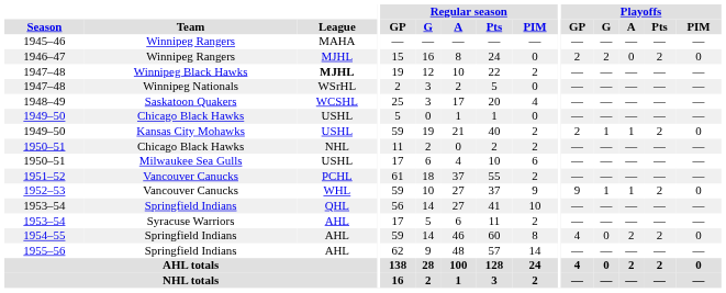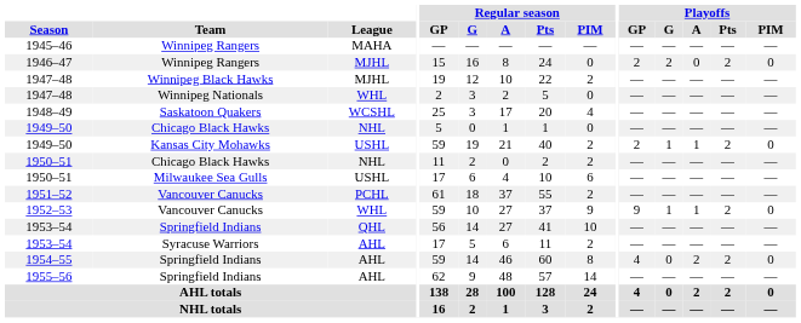1947–48 / Winnipeg Black Hawks | League: bold -> normal
1947–48 / Winnipeg Nationals | League: WSrHL -> WHL
1949–50 / Chicago Black Hawks | League: USHL -> NHL
